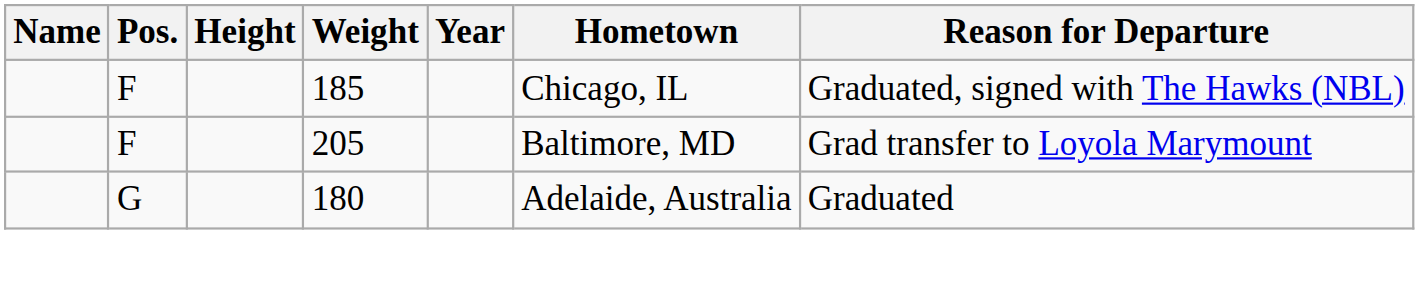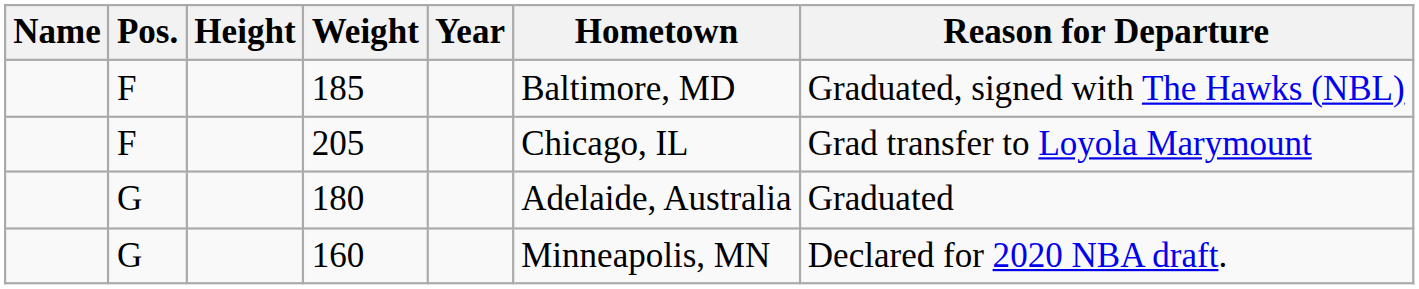185 | Hometown: Chicago, IL -> Baltimore, MD
205 | Hometown: Baltimore, MD -> Chicago, IL
+ row: G | 160 | Minneapolis, MN | Declared for 2020 NBA draft.
